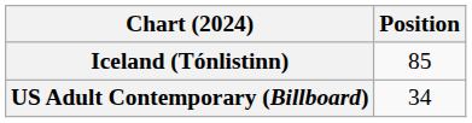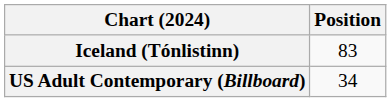Iceland (Tónlistinn) | Position: 85 -> 83
